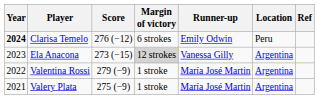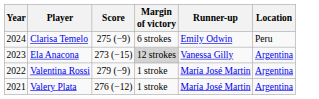- column: Ref
Clarisa Temelo | Year: bold -> normal
Clarisa Temelo | Score: 276 (−12) -> 275 (−9)
Valery Plata | Score: 275 (−9) -> 276 (−12)
